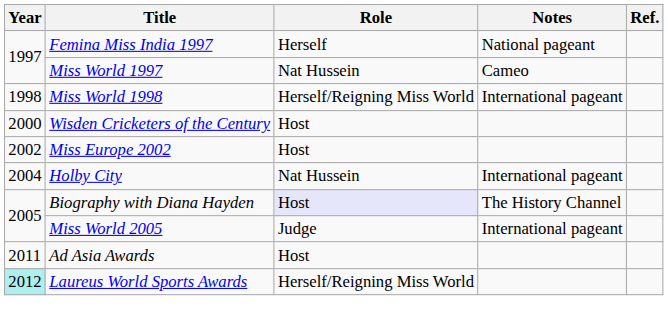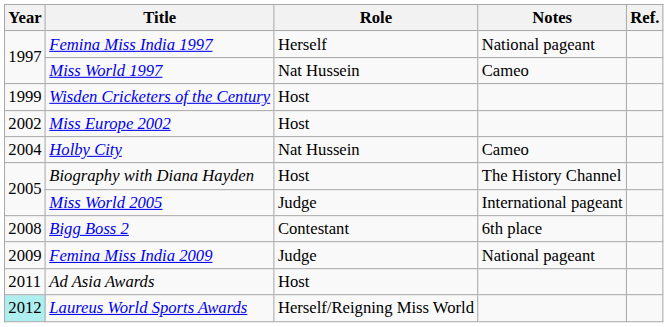- row: 1998 | Miss World 1998 | Herself/Reigning Miss World | International pageant
Wisden Cricketers of the Century | Year: 2000 -> 1999
Holby City | Notes: International pageant -> Cameo
Biography with Diana Hayden | Role: lavender background -> no background
+ row: 2008 | Bigg Boss 2 | Contestant | 6th place
+ row: 2009 | Femina Miss India 2009 | Judge | National pageant
